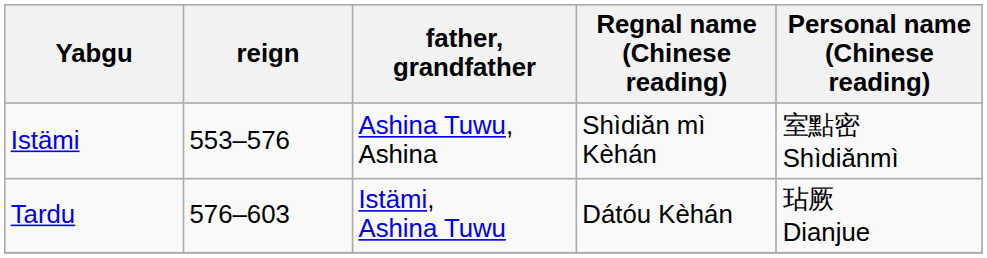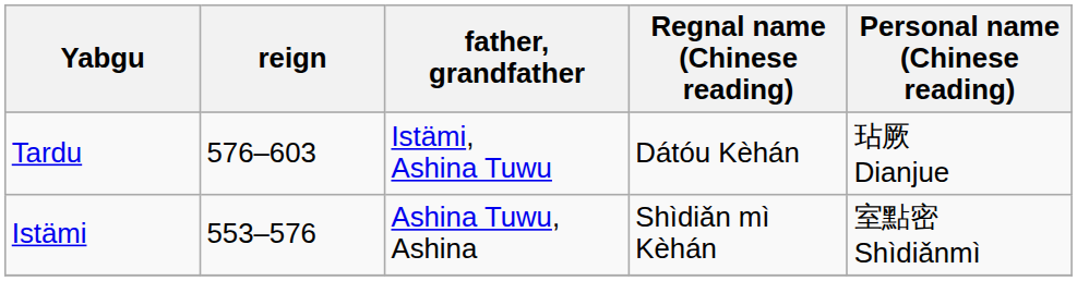rows swapped: Istämi <-> Tardu
